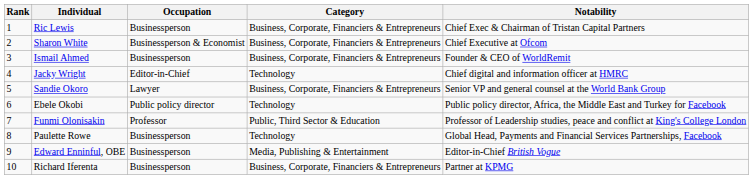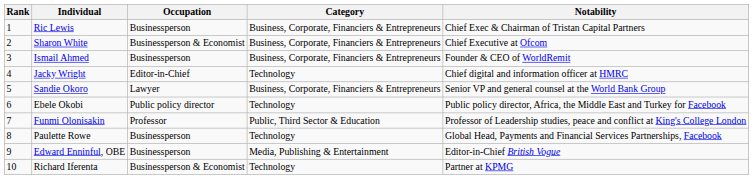Richard Iferenta | Occupation: Businessperson -> Businessperson & Economist
Richard Iferenta | Category: Business, Corporate, Financiers & Entrepreneurs -> Technology
